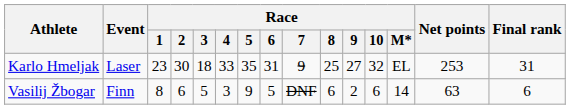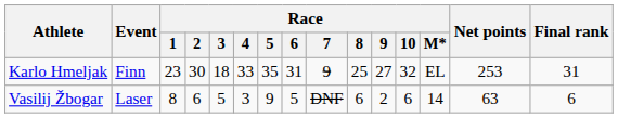Karlo Hmeljak | Event: Laser -> Finn
Vasilij Žbogar | Event: Finn -> Laser
